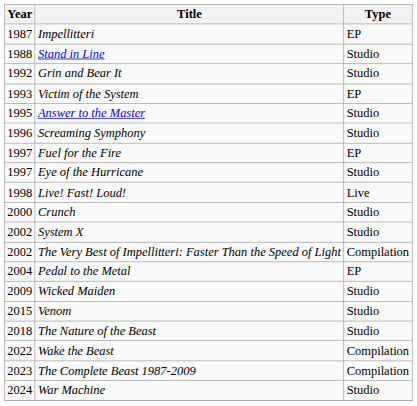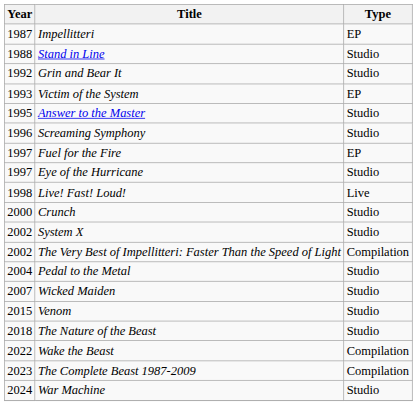Pedal to the Metal | Type: EP -> Studio
Wicked Maiden | Year: 2009 -> 2007
